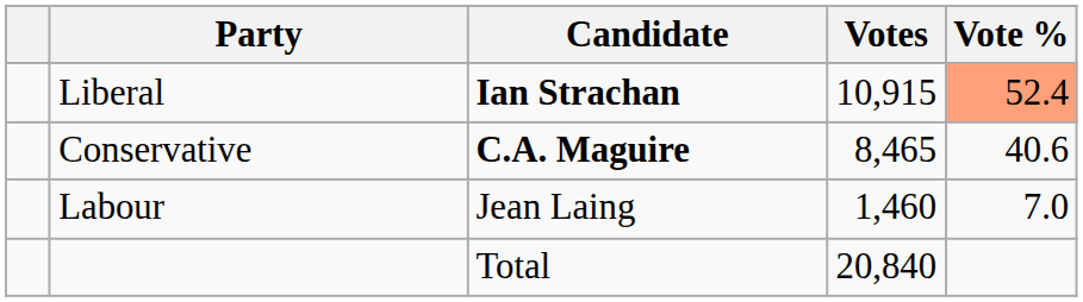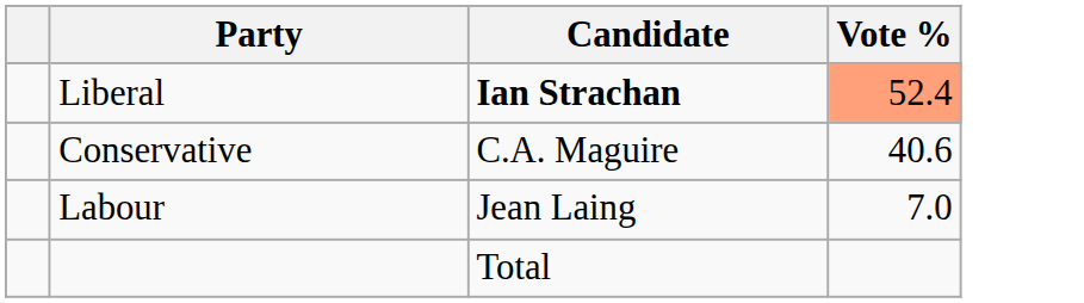- column: Votes | 10,915 | 8,465 | 1,460 | 20,840
Conservative | Candidate: bold -> normal
